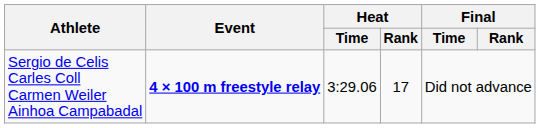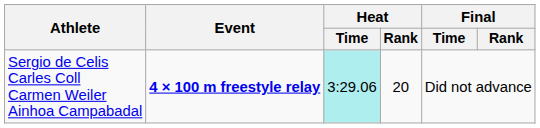Sergio de Celis Carles Coll Carmen Weiler Ainhoa Campabadal | Heat / Time: no background -> paleturquoise background
Sergio de Celis Carles Coll Carmen Weiler Ainhoa Campabadal | Heat / Rank: 17 -> 20
